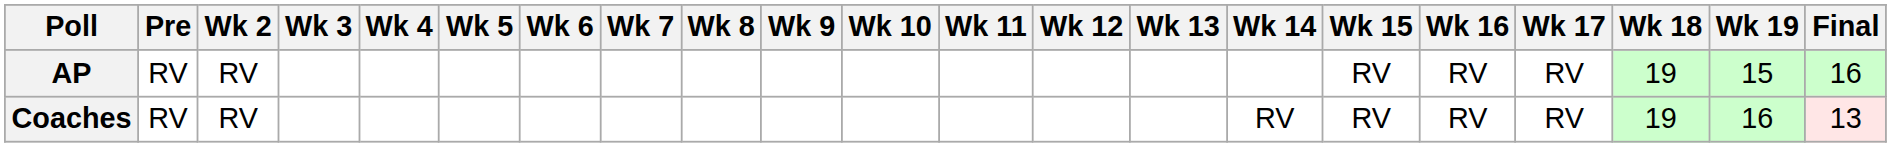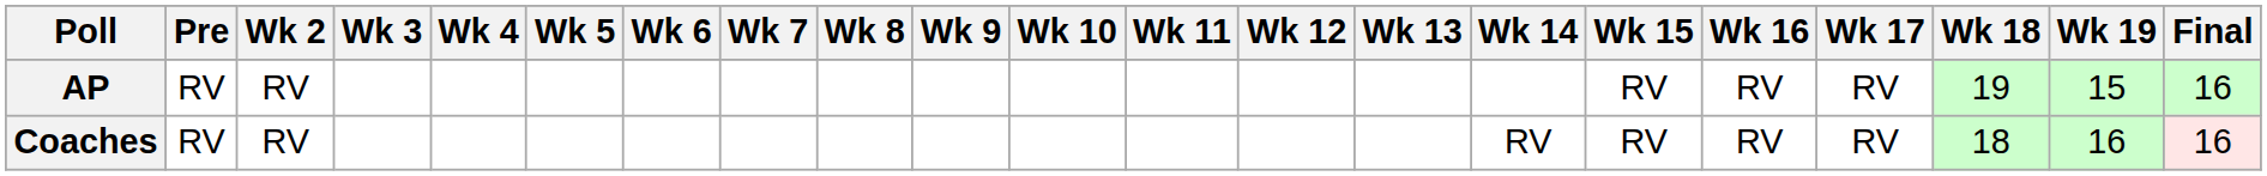Coaches | Wk 18: 19 -> 18
Coaches | Final: 13 -> 16
